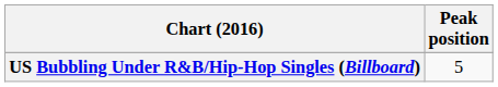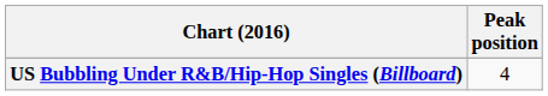US Bubbling Under R&B/Hip-Hop Singles (Billboard) | Peak position: 5 -> 4
